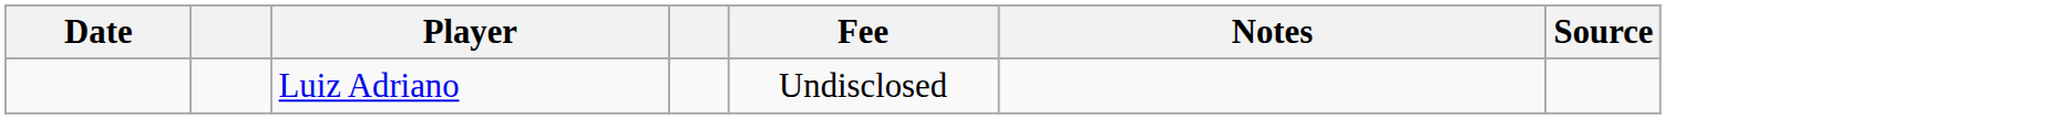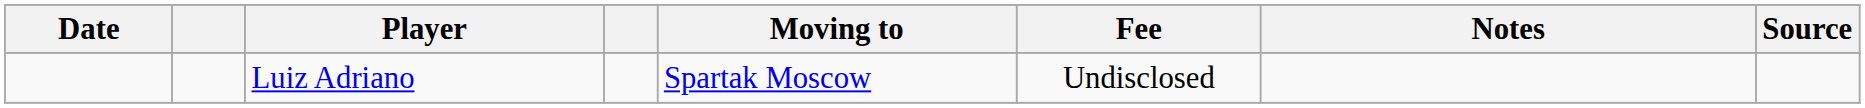+ column: Moving to | Spartak Moscow
